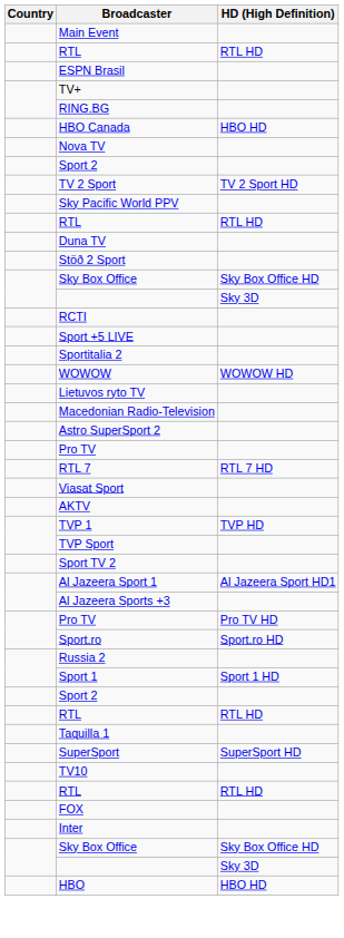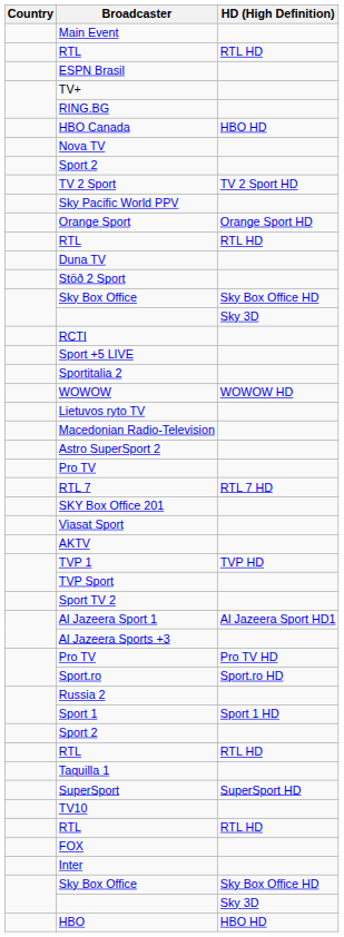+ row: Orange Sport | Orange Sport HD
+ row: SKY Box Office 201
